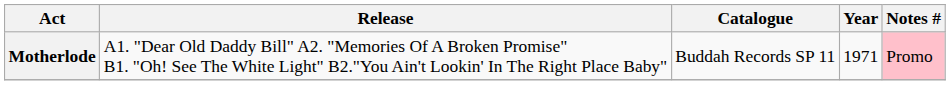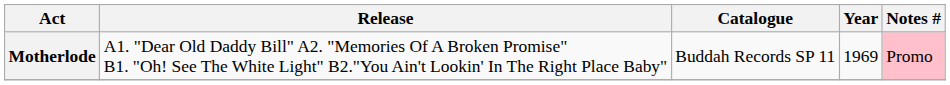Motherlode | Year: 1971 -> 1969
